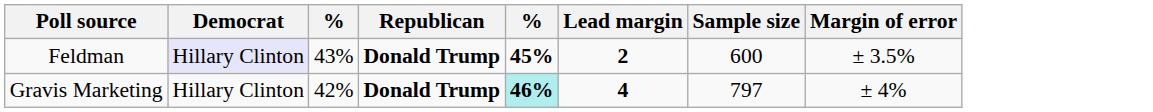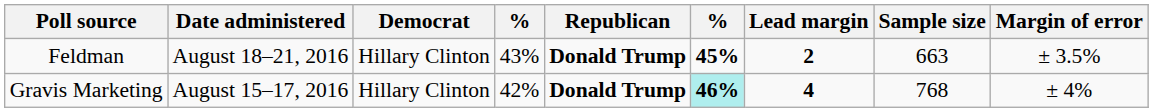+ column: Date administered | August 18–21, 2016 | August 15–17, 2016
Feldman | Democrat: lavender background -> no background
Feldman | Sample size: 600 -> 663
Gravis Marketing | Sample size: 797 -> 768
